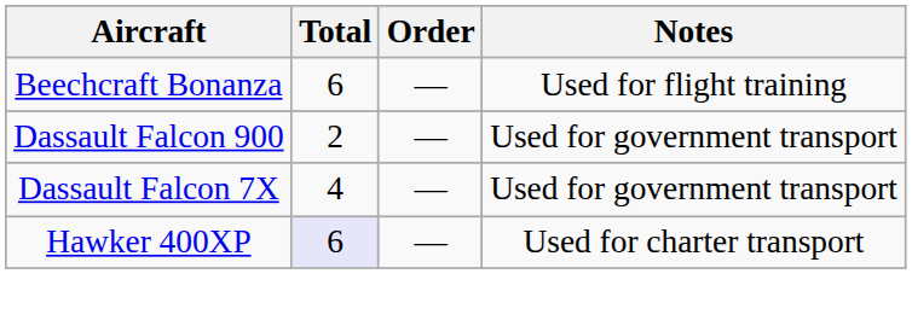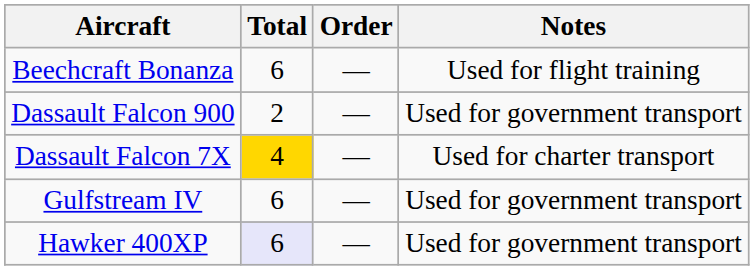Dassault Falcon 7X | Total: no background -> gold background
Dassault Falcon 7X | Notes: Used for government transport -> Used for charter transport
+ row: Gulfstream IV | 6 | — | Used for government transport
Hawker 400XP | Notes: Used for charter transport -> Used for government transport
